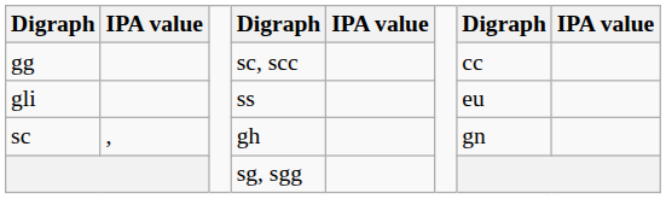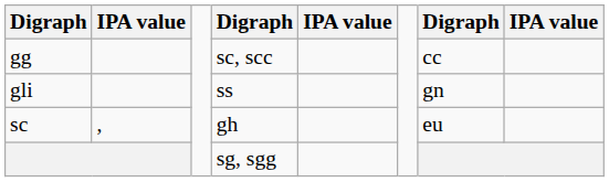gli | column 7: eu -> gn
sc | column 7: gn -> eu
